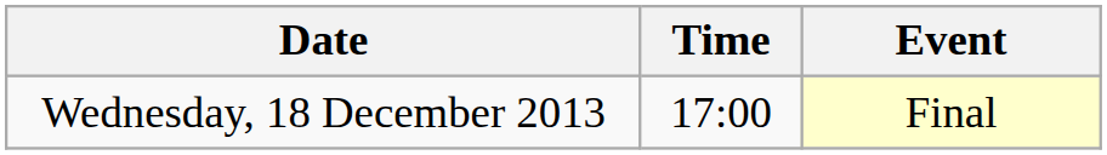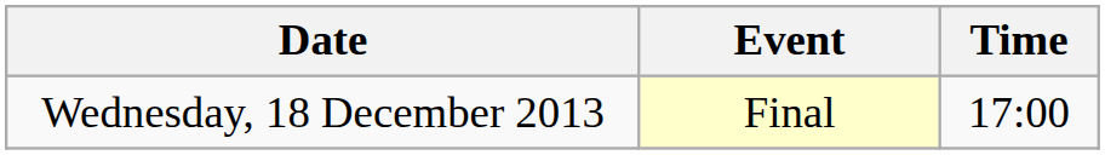columns swapped: Time <-> Event
